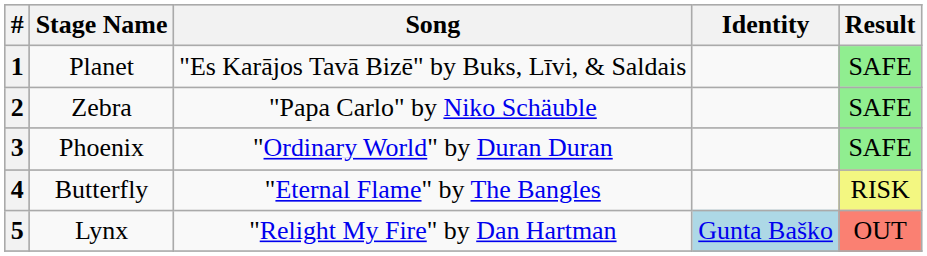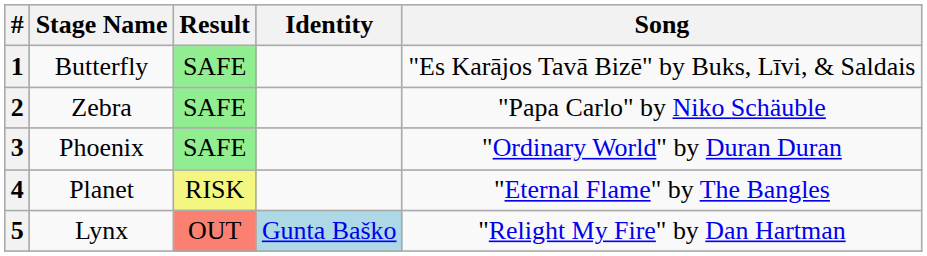columns swapped: Song <-> Result
1 | Stage Name: Planet -> Butterfly
4 | Stage Name: Butterfly -> Planet
